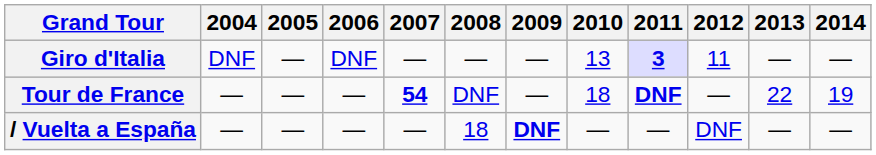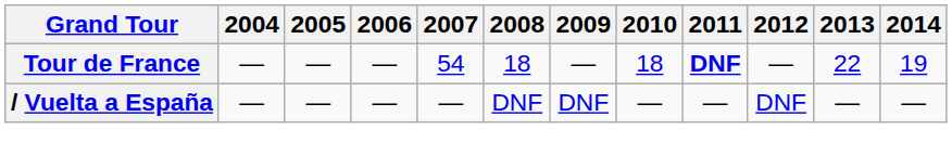- row: Giro d'Italia | DNF | — | DNF | — | — | — | 13 | 3 | 11 | — | —
Tour de France | 2007: bold -> normal
Tour de France | 2008: DNF -> 18
/ Vuelta a España | 2008: 18 -> DNF
/ Vuelta a España | 2009: bold -> normal
